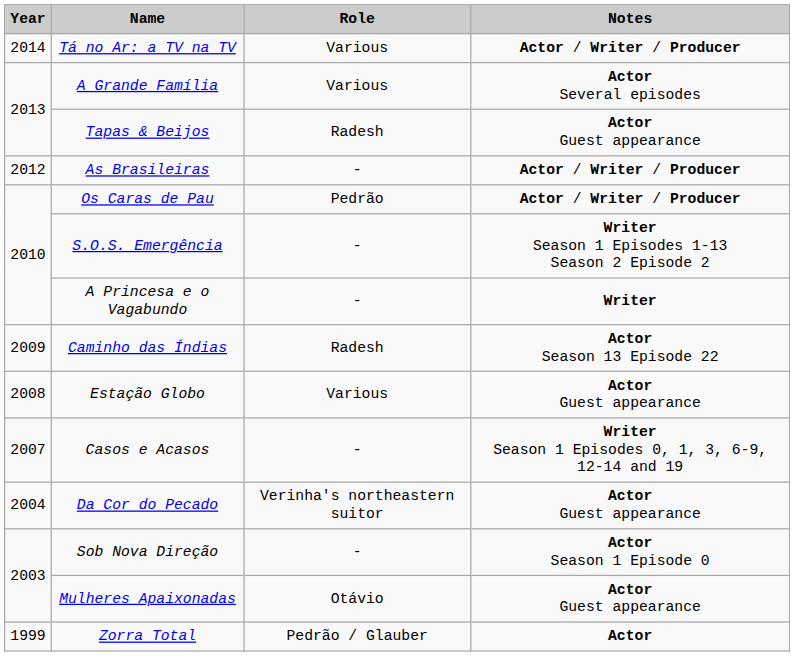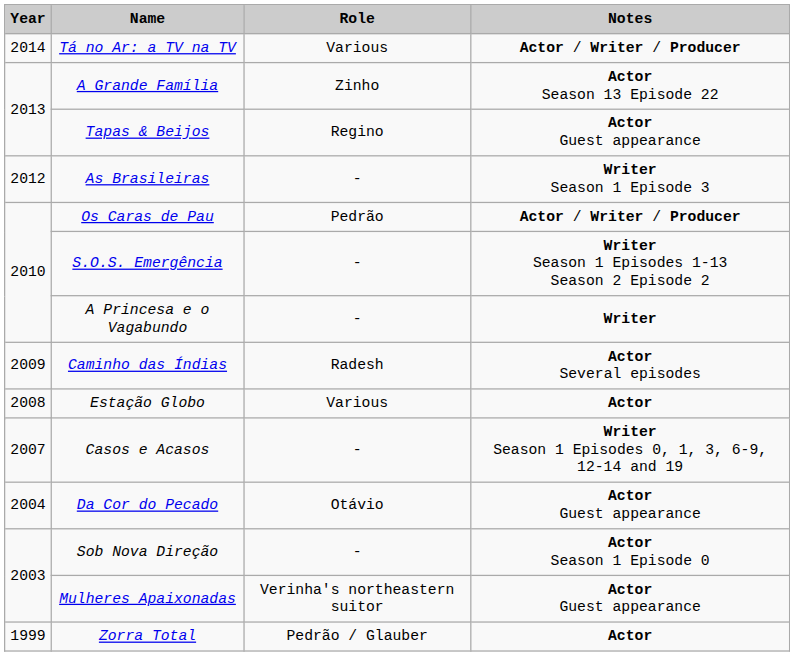A Grande Família | Role: Various -> Zinho
A Grande Família | Notes: Actor Several episodes -> Actor Season 13 Episode 22
Tapas & Beijos | Role: Radesh -> Regino
As Brasileiras | Notes: Actor / Writer / Producer -> Writer Season 1 Episode 3
Caminho das Índias | Notes: Actor Season 13 Episode 22 -> Actor Several episodes
Estação Globo | Notes: Actor Guest appearance -> Actor
Da Cor do Pecado | Role: Verinha's northeastern suitor -> Otávio
Mulheres Apaixonadas | Role: Otávio -> Verinha's northeastern suitor
